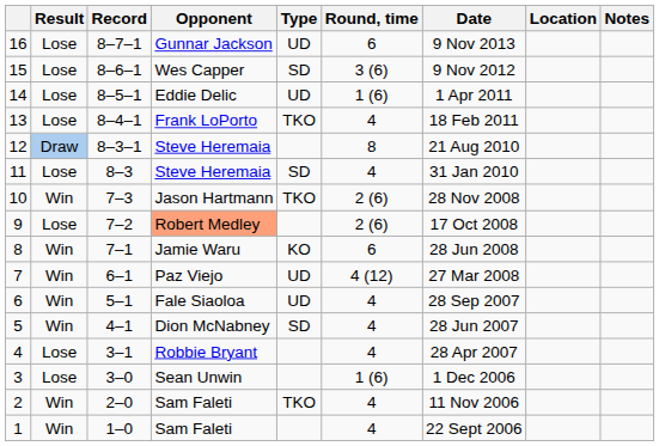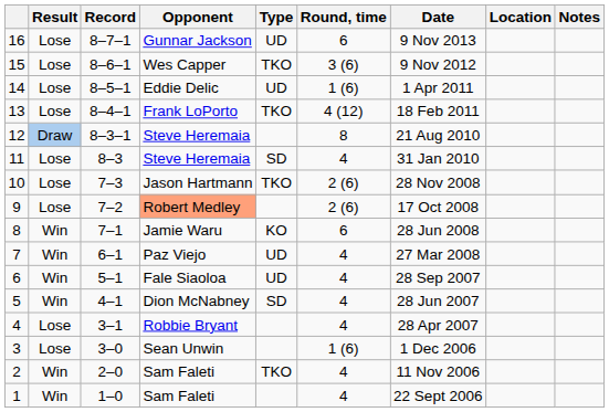15 | Type: SD -> TKO
13 | Round, time: 4 -> 4 (12)
10 | Result: Win -> Lose
7 | Round, time: 4 (12) -> 4
